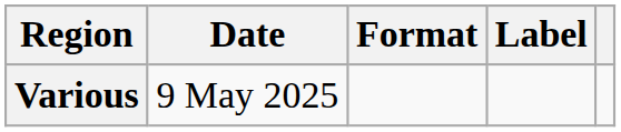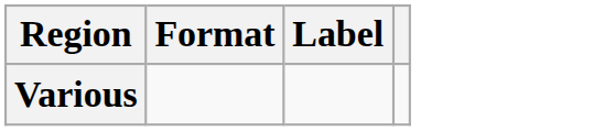- column: Date | 9 May 2025
